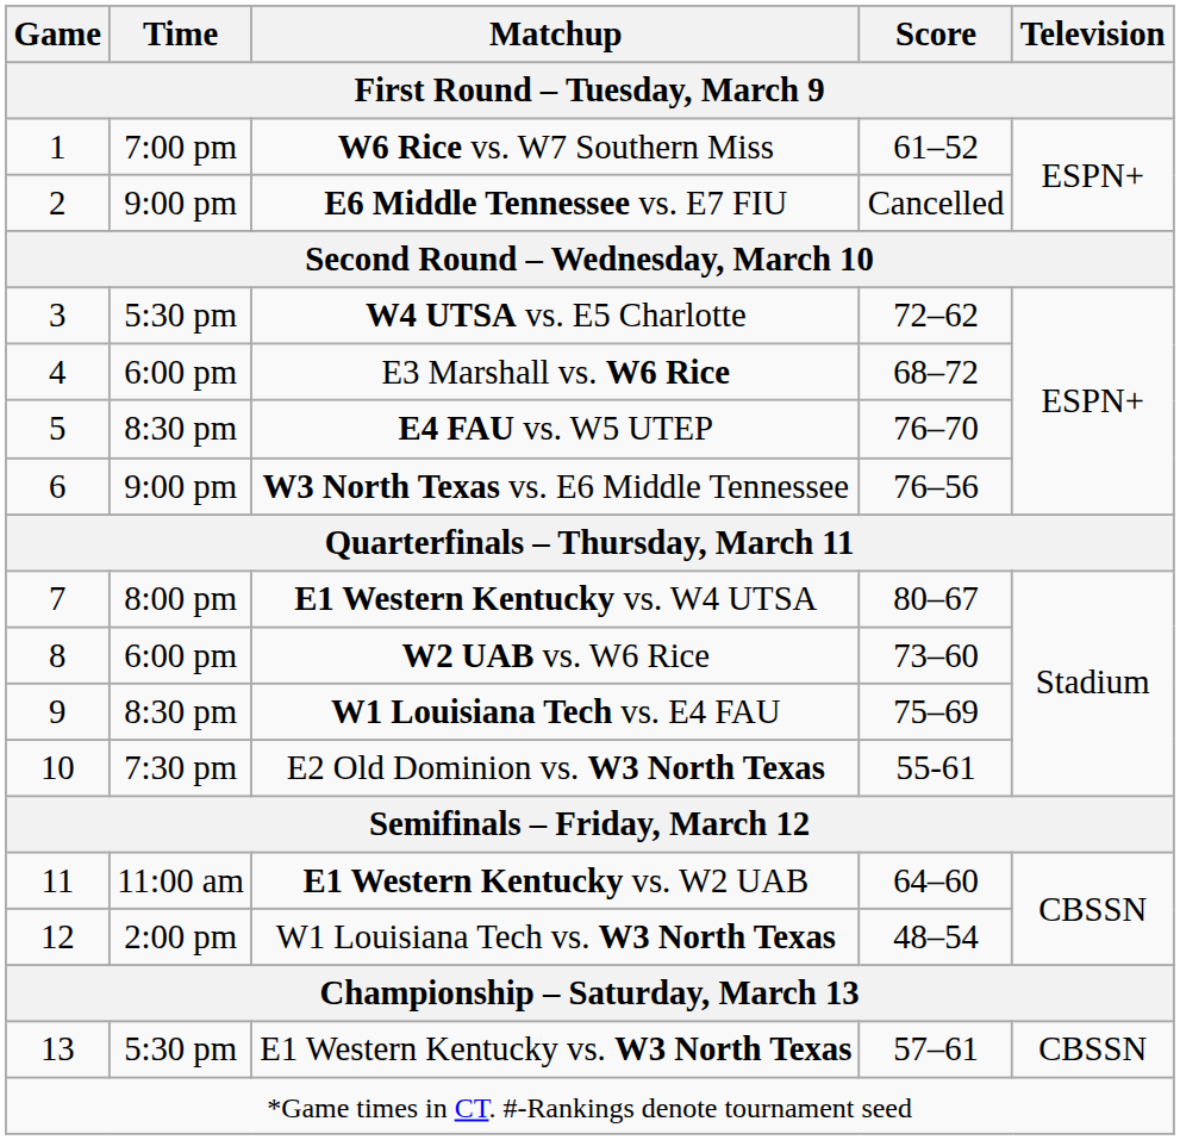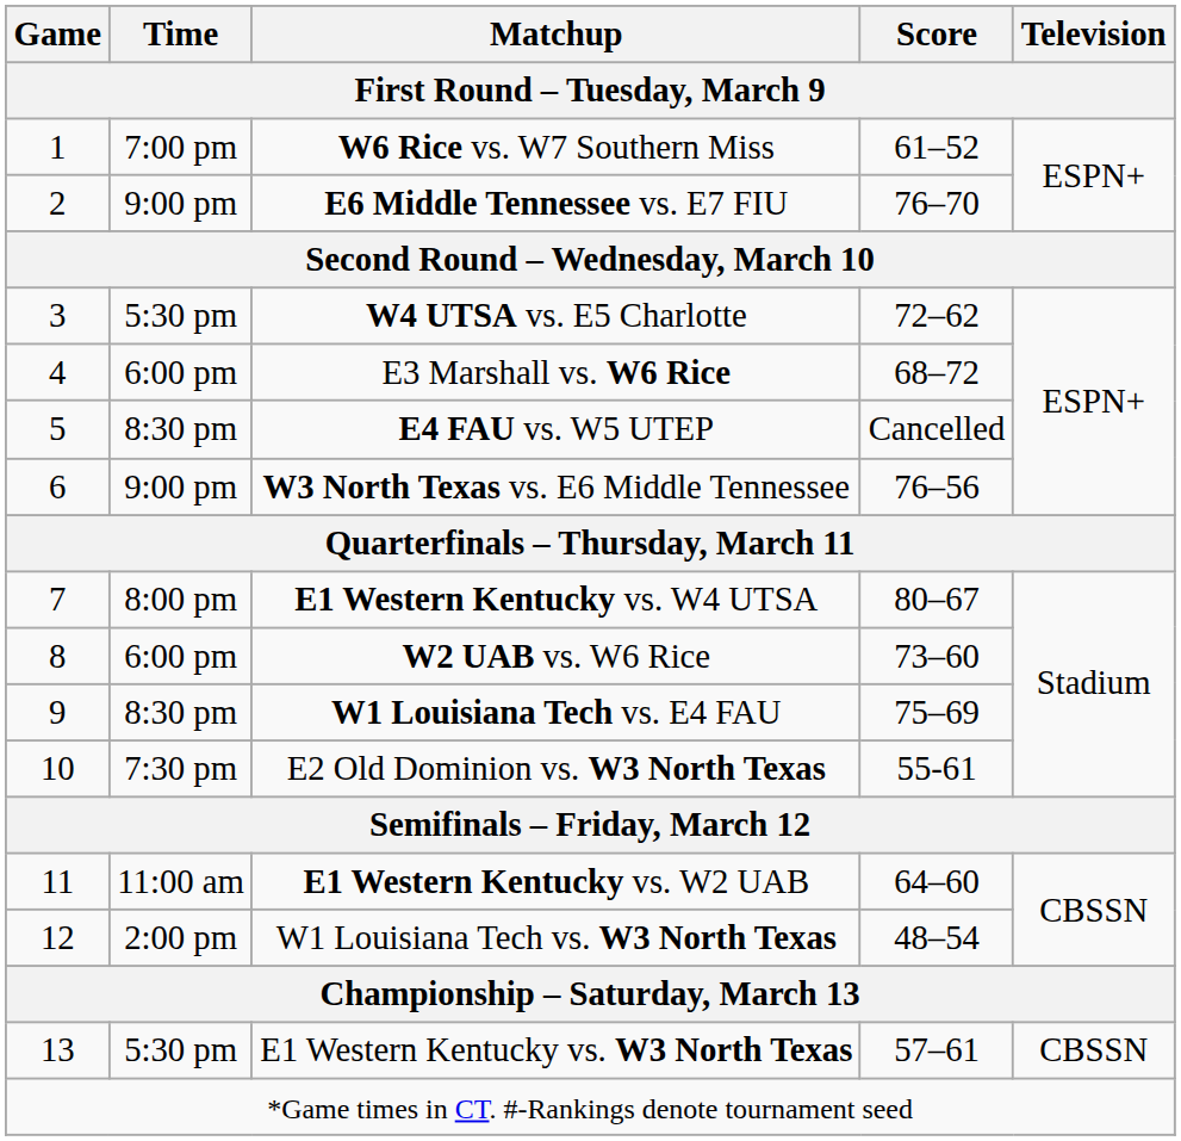E6 Middle Tennessee vs. E7 FIU | Score: Cancelled -> 76–70
E4 FAU vs. W5 UTEP | Score: 76–70 -> Cancelled
